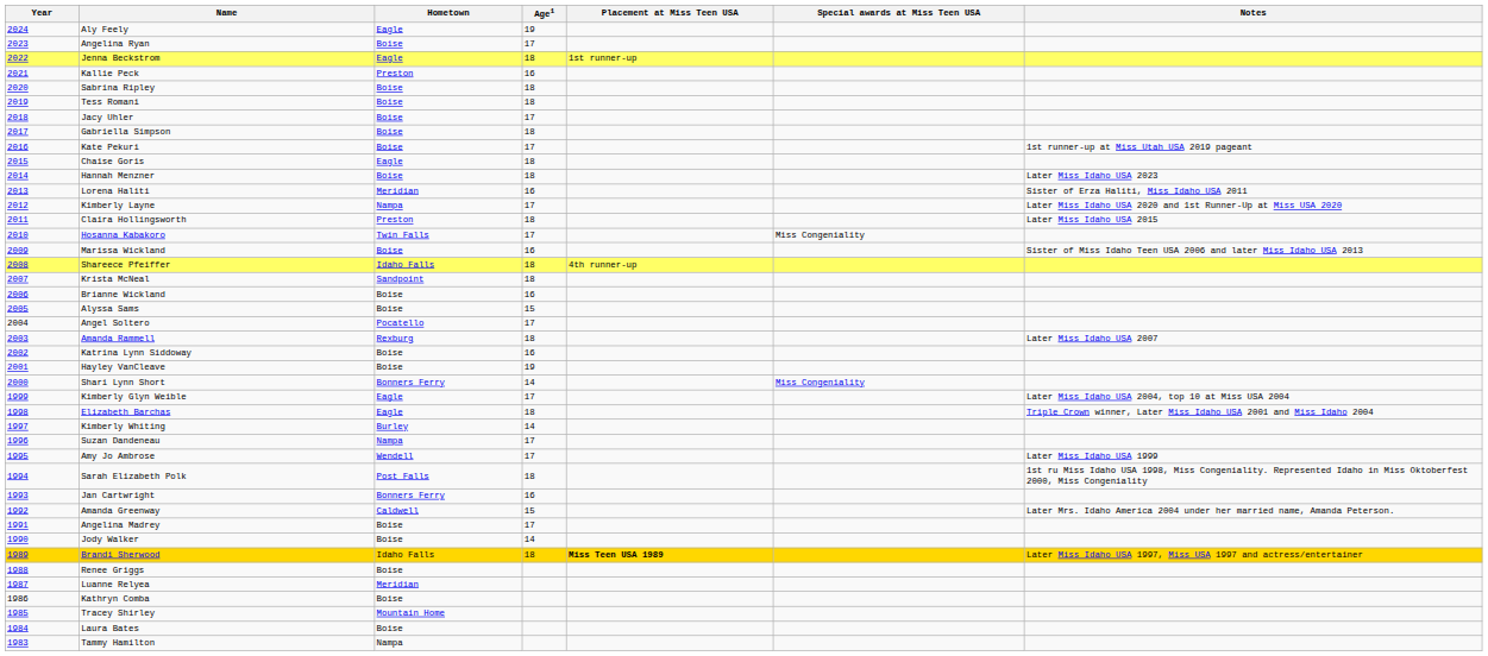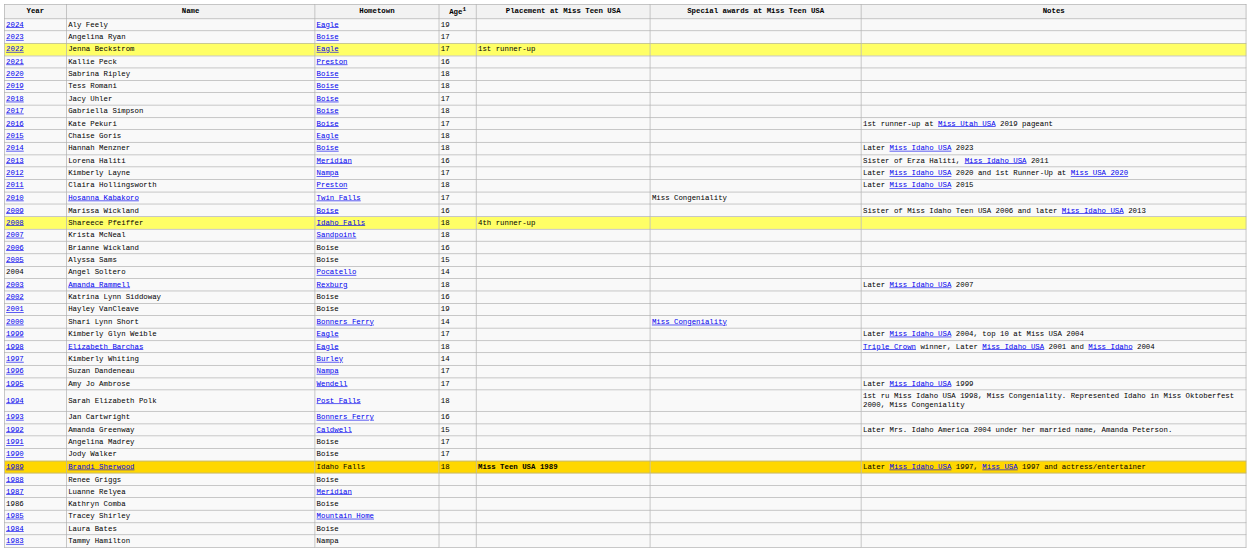Jenna Beckstrom | Age1: 18 -> 17
Angel Soltero | Age1: 17 -> 14
Jody Walker | Age1: 14 -> 17
